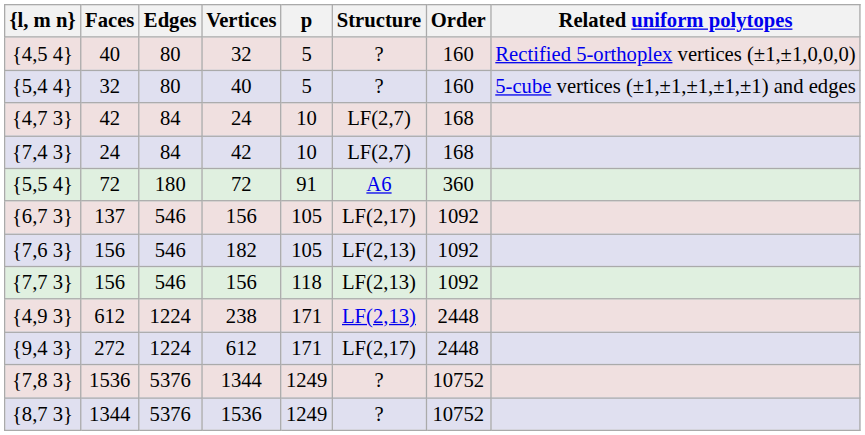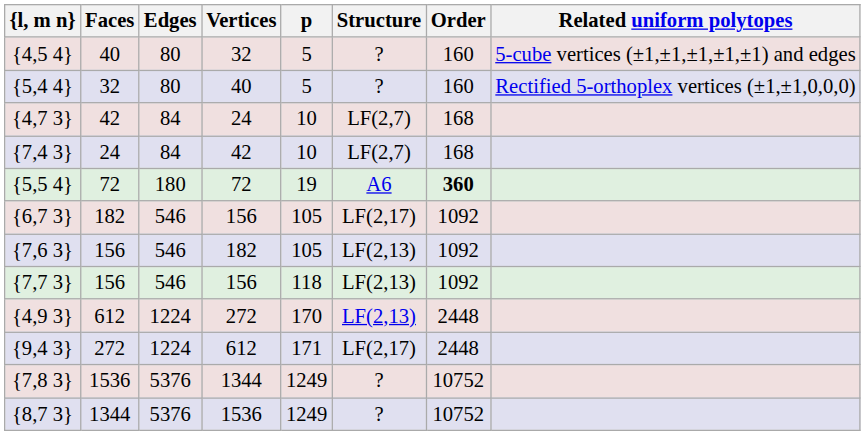{4,5 4} | Related uniform polytopes: Rectified 5-orthoplex vertices (±1,±1,0,0,0) -> 5-cube vertices (±1,±1,±1,±1,±1) and edges
{5,4 4} | Related uniform polytopes: 5-cube vertices (±1,±1,±1,±1,±1) and edges -> Rectified 5-orthoplex vertices (±1,±1,0,0,0)
{5,5 4} | p: 91 -> 19
{5,5 4} | Order: normal -> bold
{6,7 3} | Faces: 137 -> 182
{4,9 3} | Vertices: 238 -> 272
{4,9 3} | p: 171 -> 170
